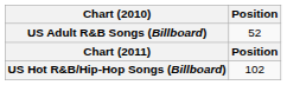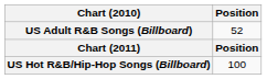US Hot R&B/Hip-Hop Songs (Billboard) | Position: 102 -> 100
